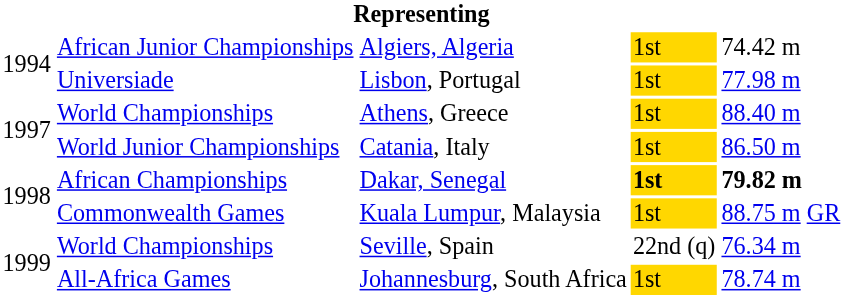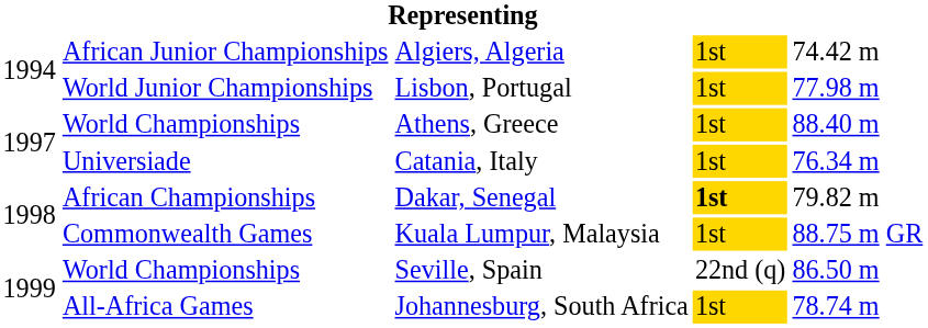Lisbon, Portugal | column 2: Universiade -> World Junior Championships
Catania, Italy | column 2: World Junior Championships -> Universiade
Catania, Italy | column 5: 86.50 m -> 76.34 m
Dakar, Senegal | column 5: bold -> normal
Seville, Spain | column 5: 76.34 m -> 86.50 m
